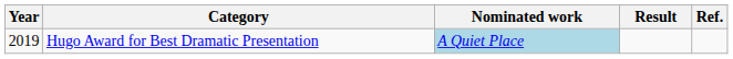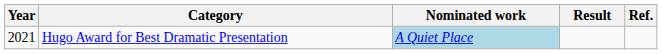Hugo Award for Best Dramatic Presentation | Year: 2019 -> 2021
